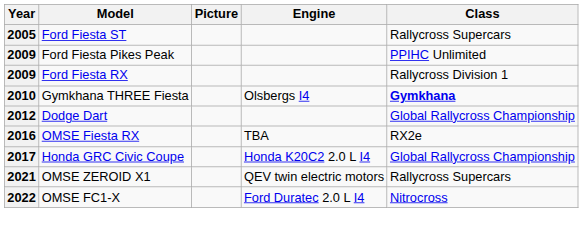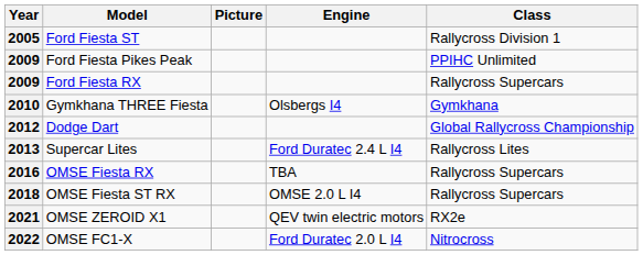2005 | Class: Rallycross Supercars -> Rallycross Division 1
2009 / Ford Fiesta RX | Class: Rallycross Division 1 -> Rallycross Supercars
2010 | Class: bold -> normal
+ row: 2013 | Supercar Lites | Ford Duratec 2.4 L I4 | Rallycross Lites
2016 | Class: RX2e -> Rallycross Supercars
- row: 2017 | Honda GRC Civic Coupe | Honda K20C2 2.0 L I4 | Global Rallycross Championship
+ row: 2018 | OMSE Fiesta ST RX | OMSE 2.0 L I4 | Rallycross Supercars
2021 | Class: Rallycross Supercars -> RX2e
